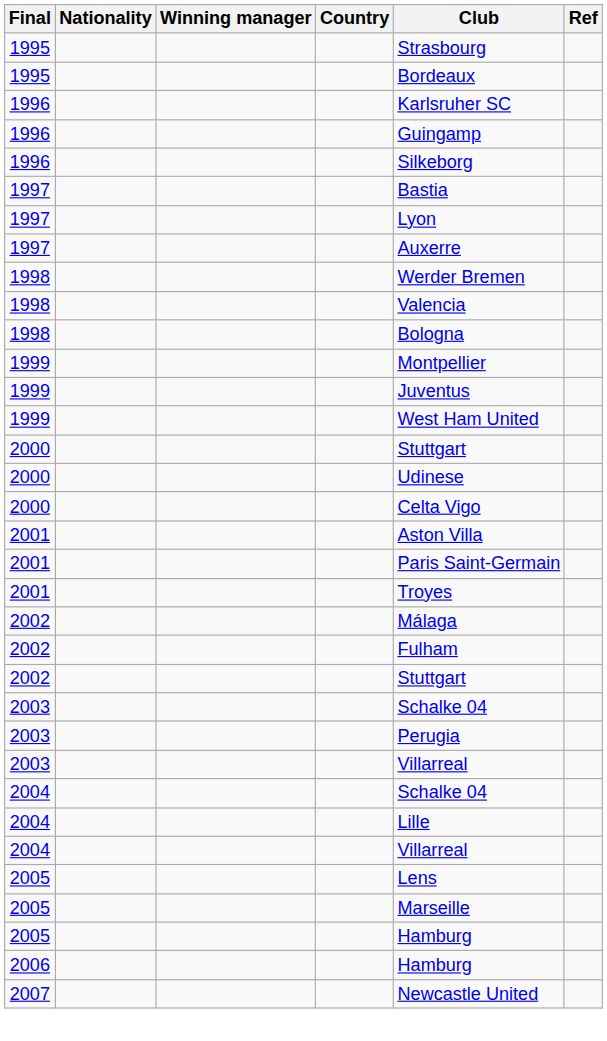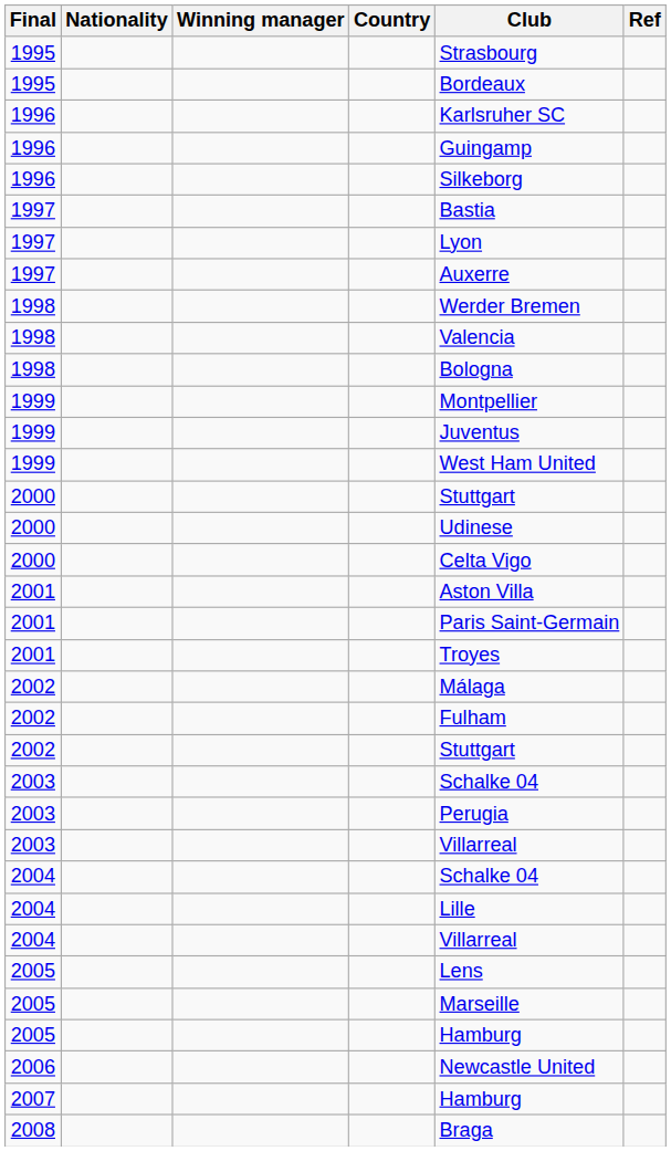2006 | Club: Hamburg -> Newcastle United
2007 | Club: Newcastle United -> Hamburg
+ row: 2008 | Braga
